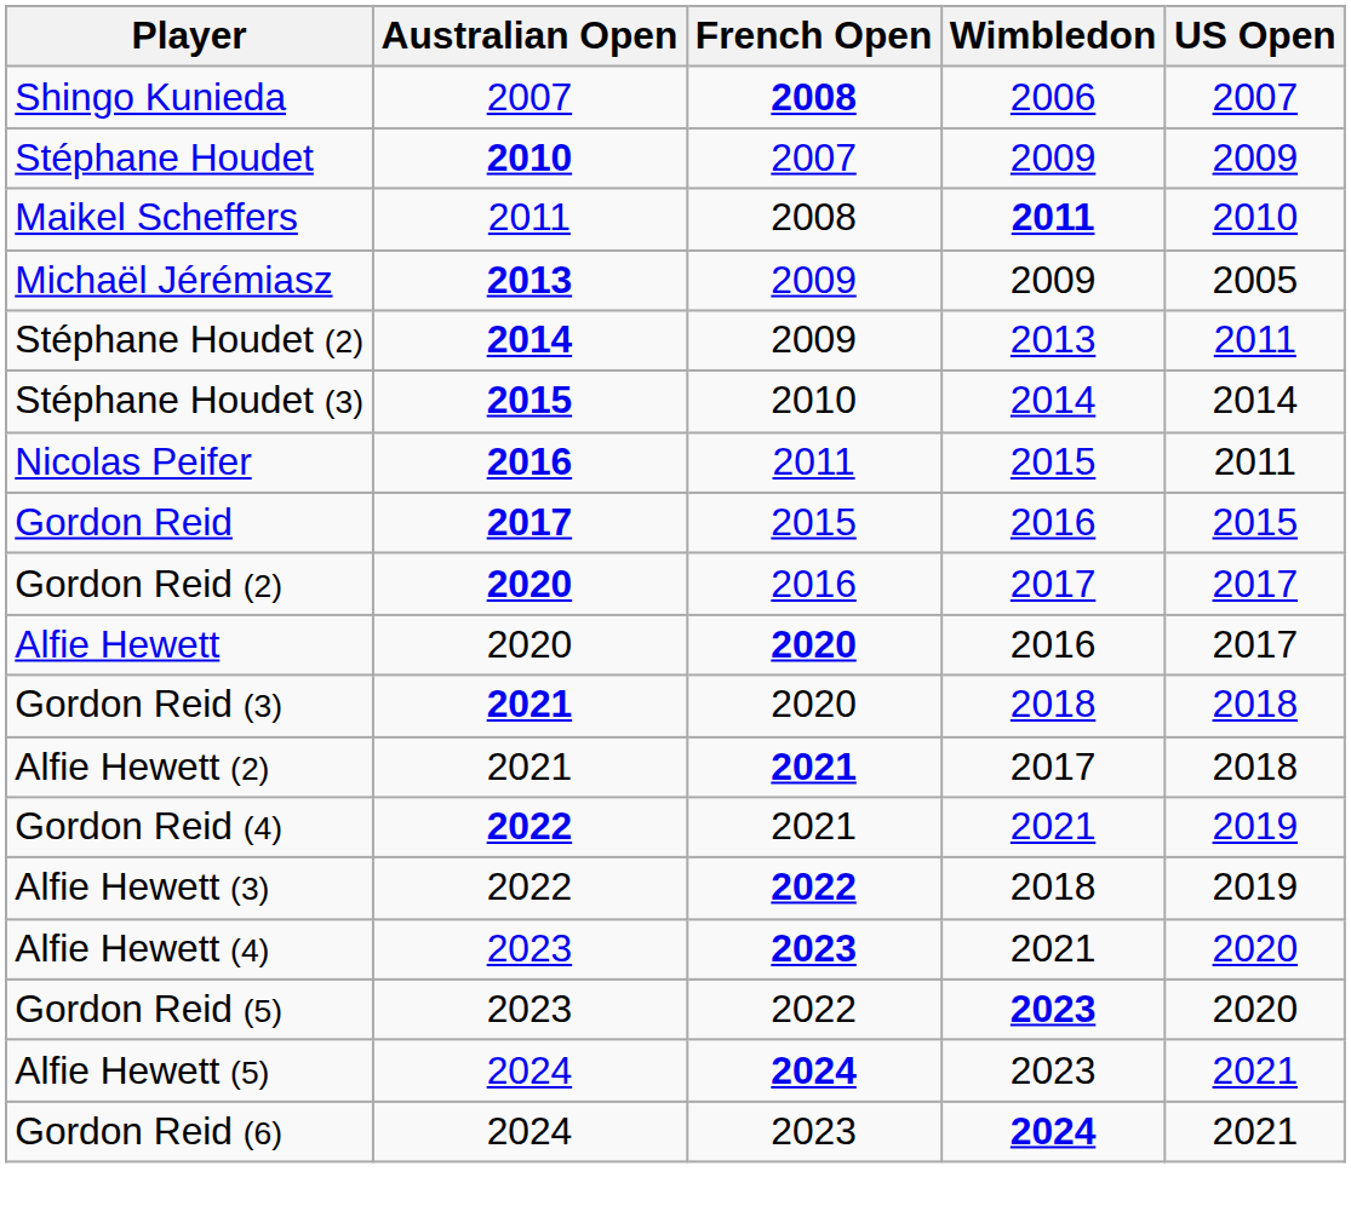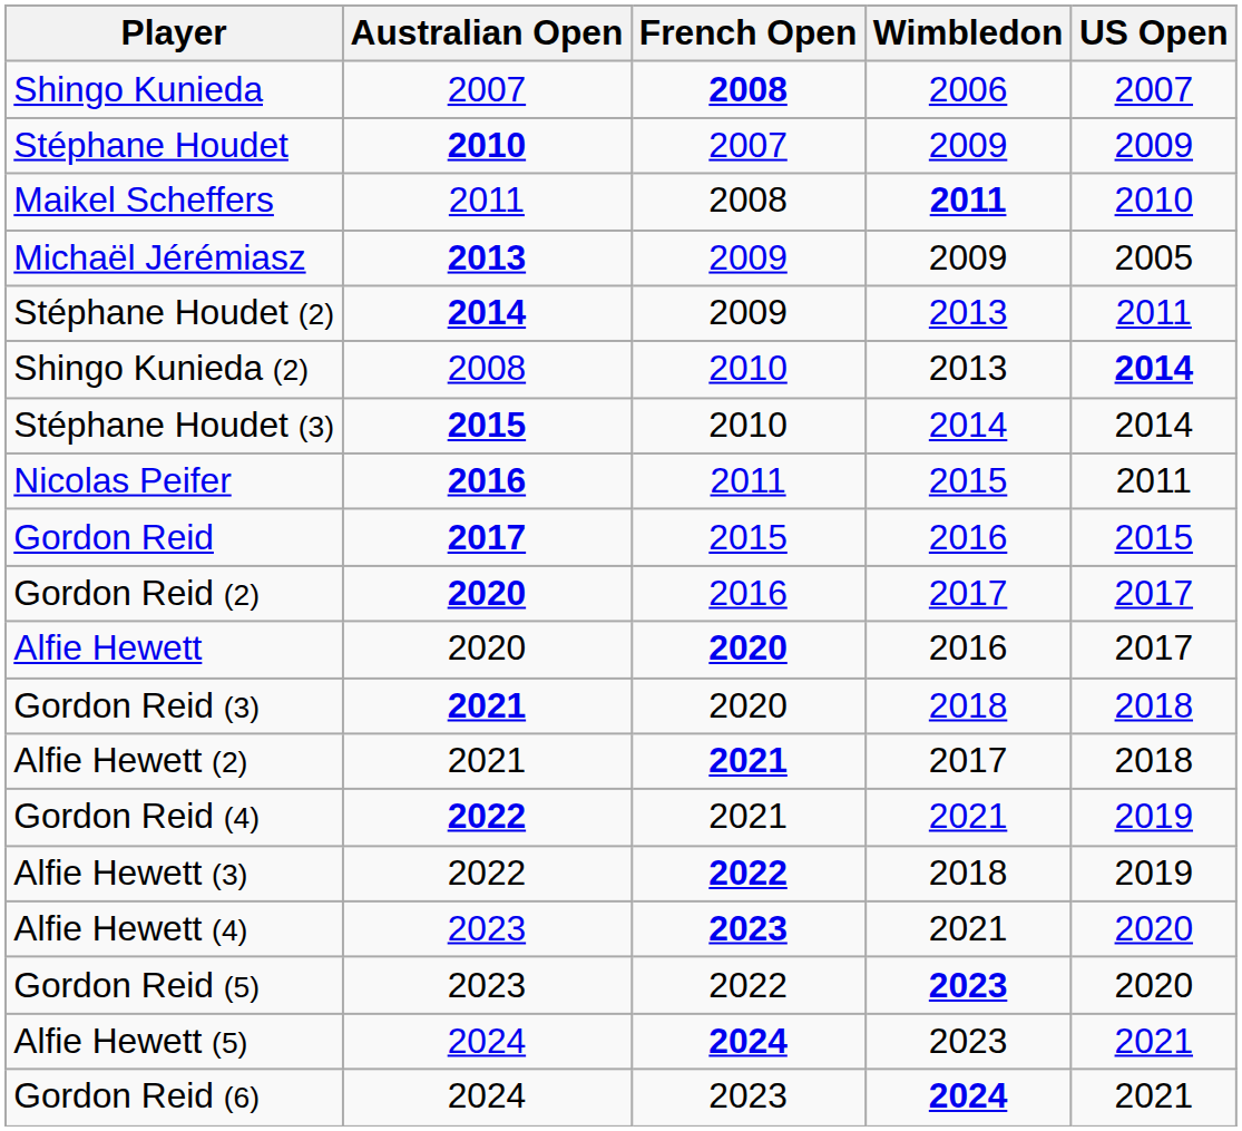+ row: Shingo Kunieda (2) | 2008 | 2010 | 2013 | 2014
